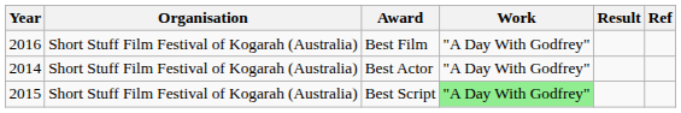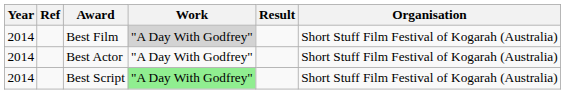columns swapped: Organisation <-> Ref
Best Film | Year: 2016 -> 2014
Best Film | Work: no background -> lightgrey background
Best Script | Year: 2015 -> 2014
